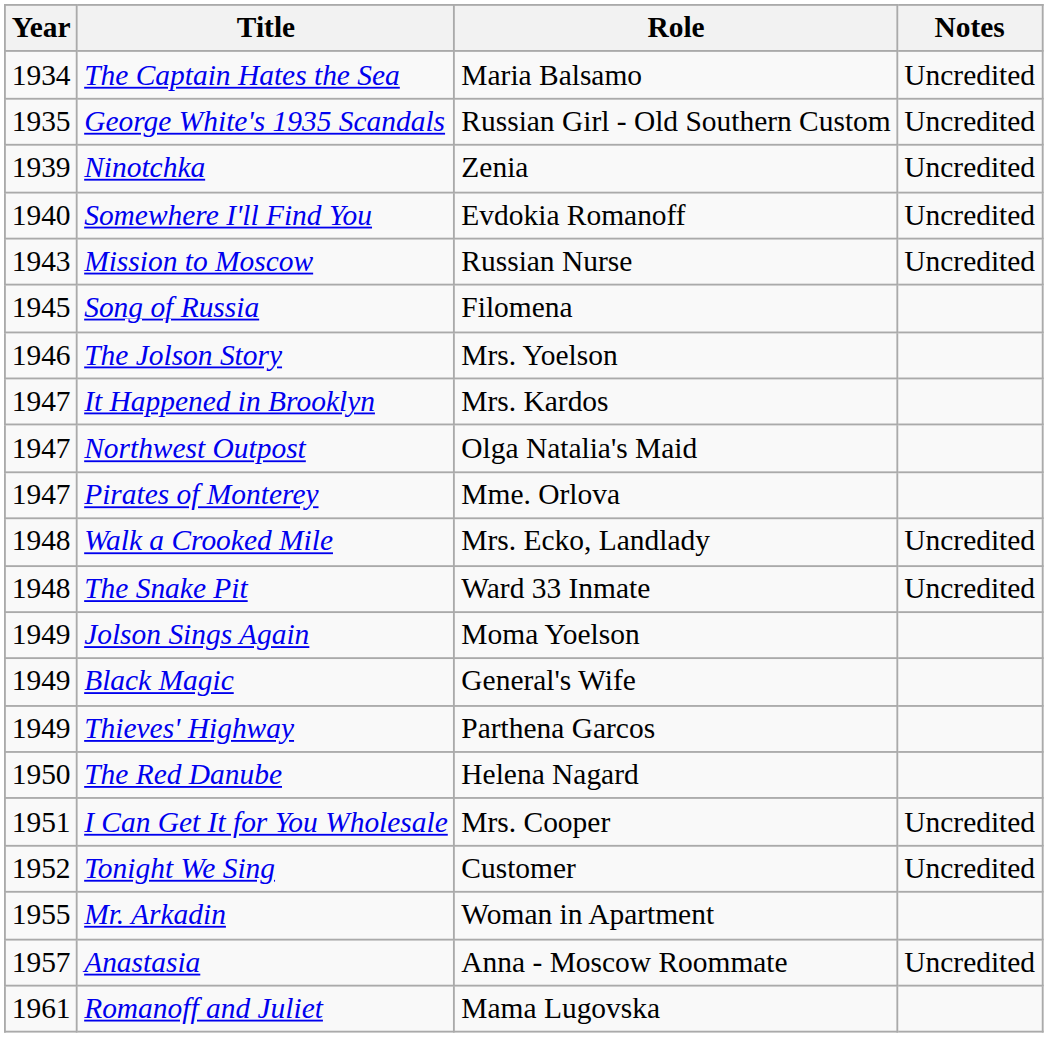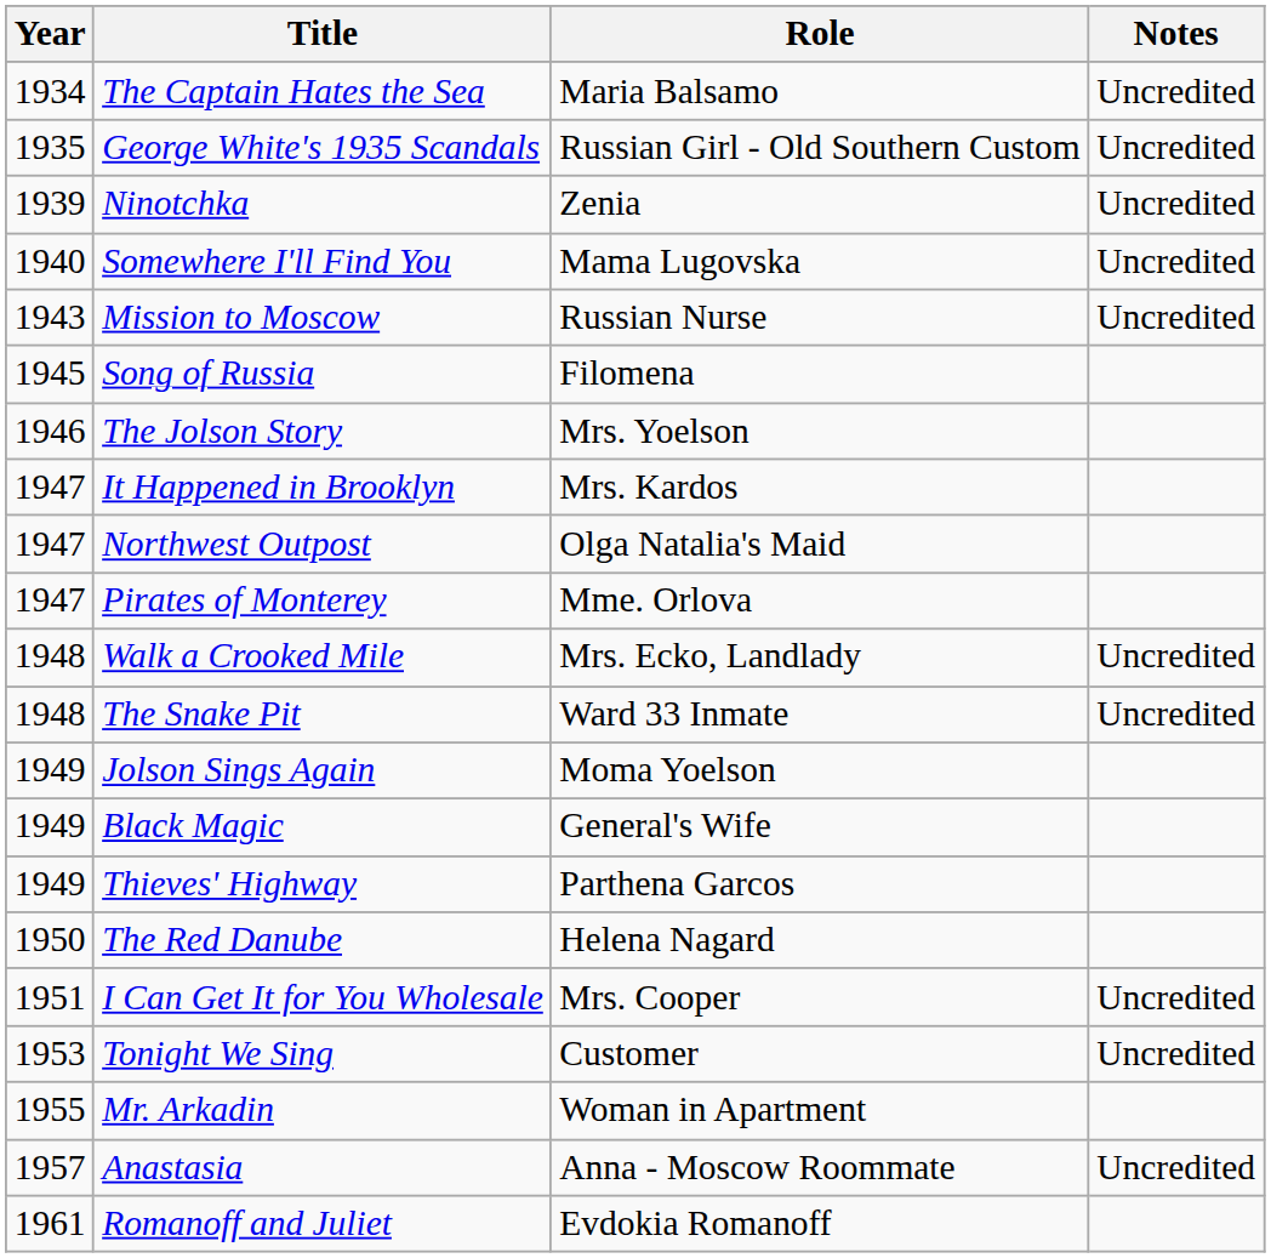Somewhere I'll Find You | Role: Evdokia Romanoff -> Mama Lugovska
Tonight We Sing | Year: 1952 -> 1953
Romanoff and Juliet | Role: Mama Lugovska -> Evdokia Romanoff
